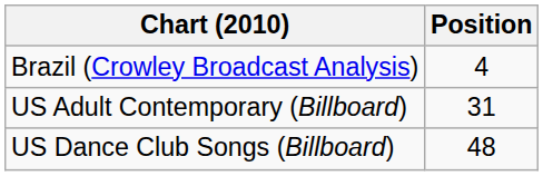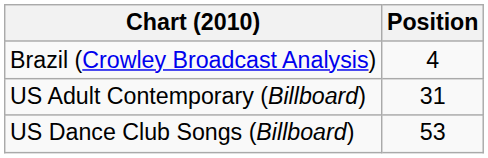US Dance Club Songs (Billboard) | Position: 48 -> 53
